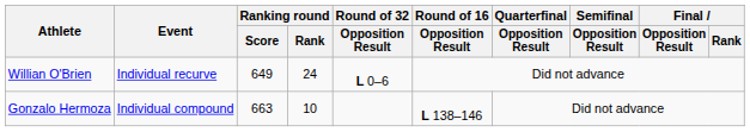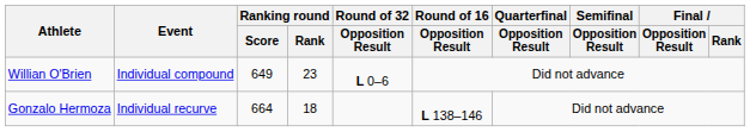Willian O'Brien | Event: Individual recurve -> Individual compound
Willian O'Brien | Ranking round / Rank: 24 -> 23
Gonzalo Hermoza | Event: Individual compound -> Individual recurve
Gonzalo Hermoza | Ranking round / Score: 663 -> 664
Gonzalo Hermoza | Ranking round / Rank: 10 -> 18
